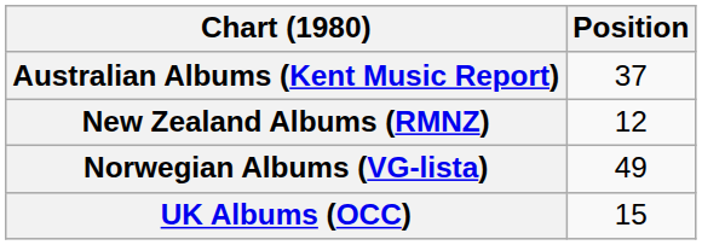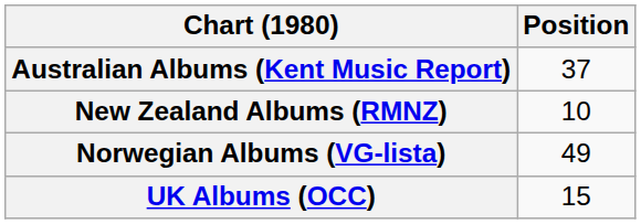New Zealand Albums (RMNZ) | Position: 12 -> 10
